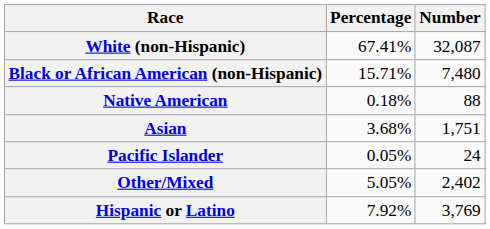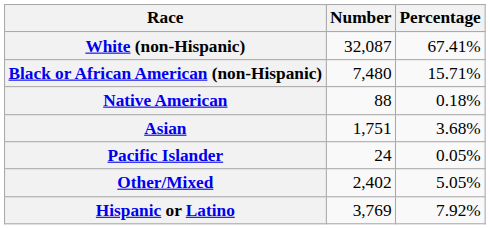columns swapped: Number <-> Percentage
